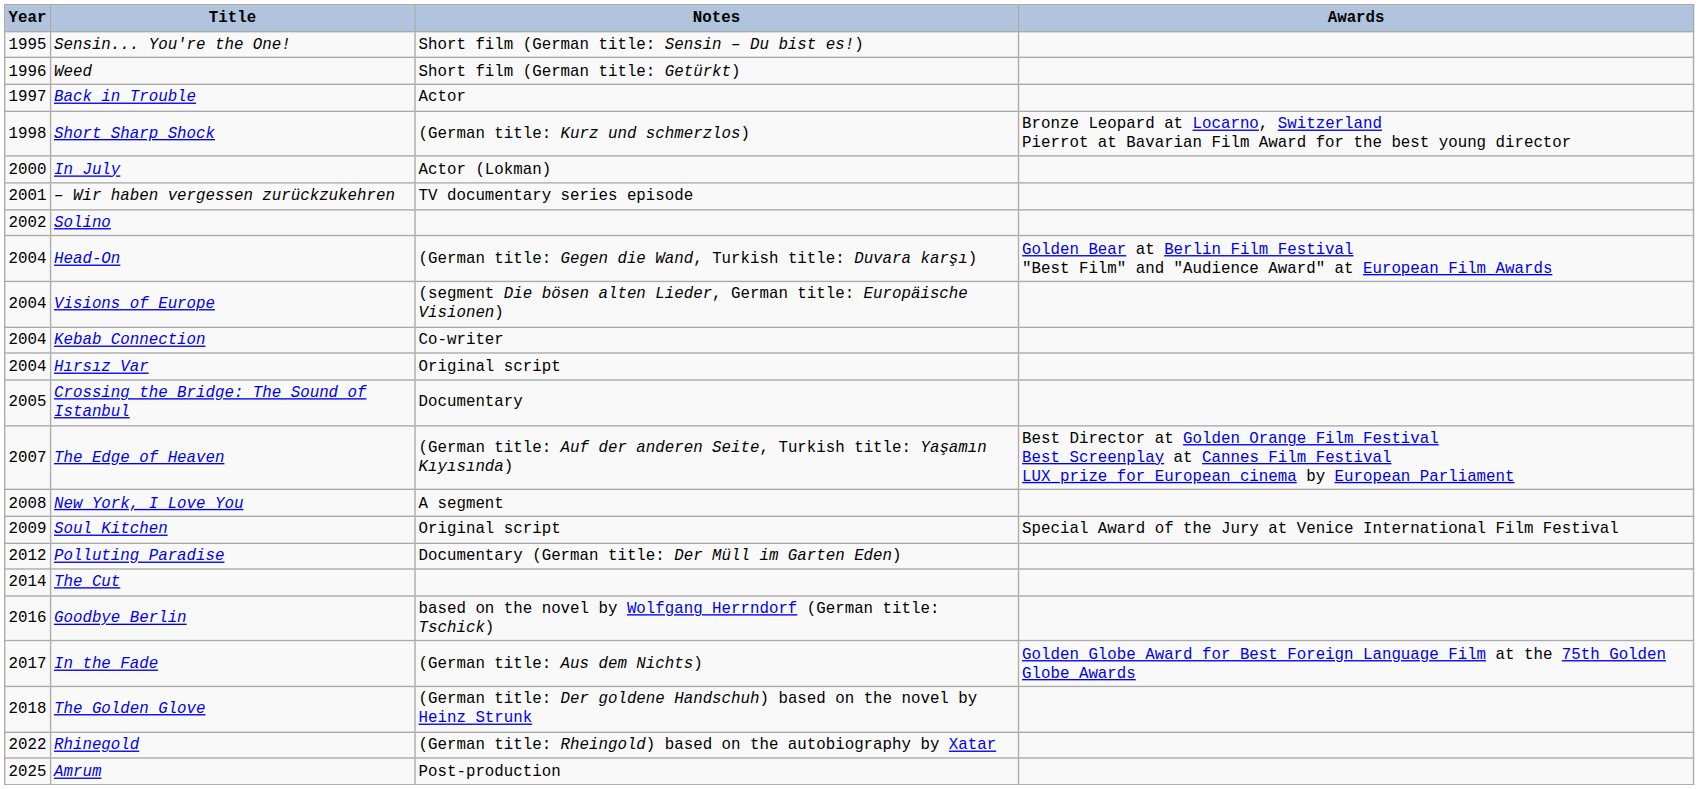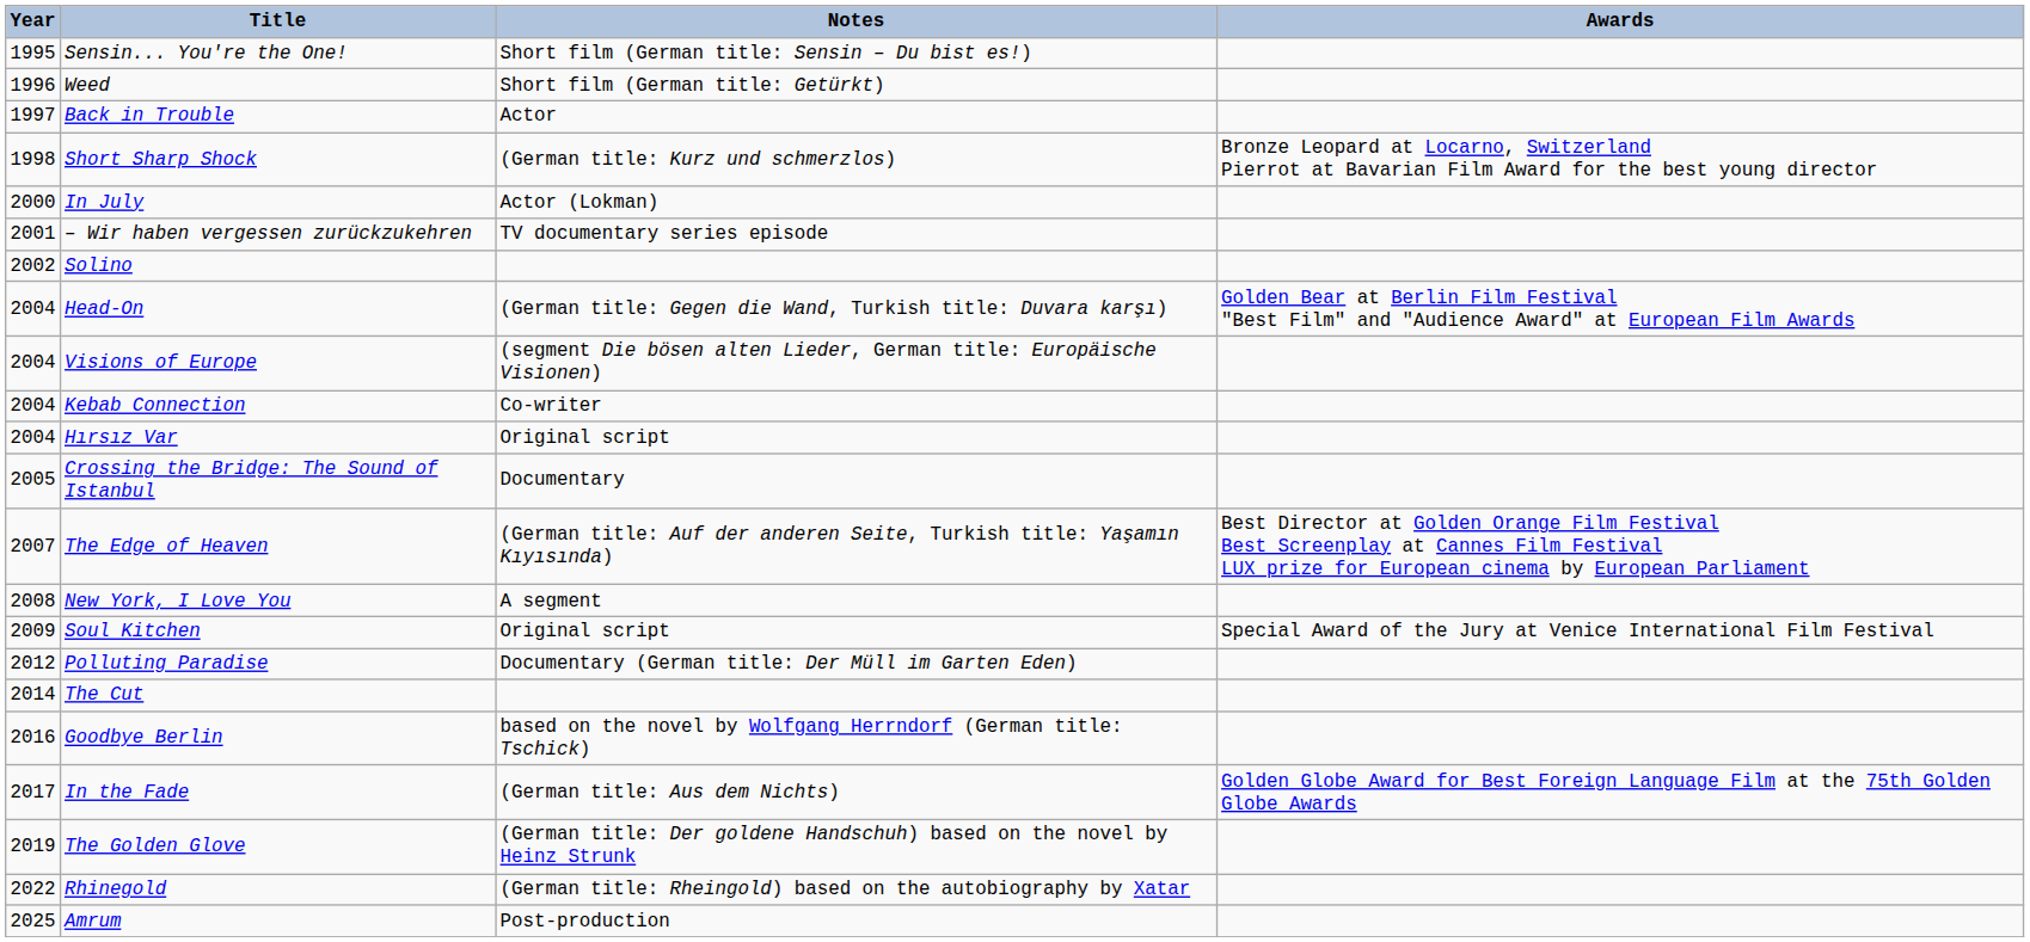The Golden Glove | Year: 2018 -> 2019
